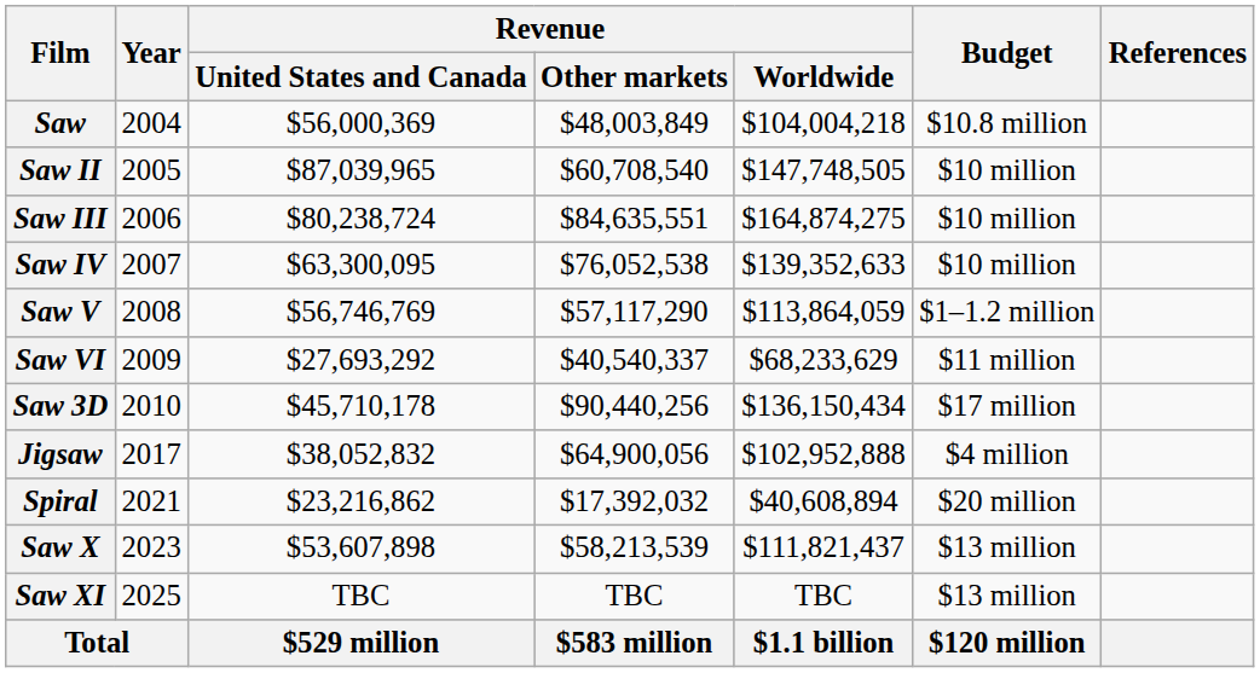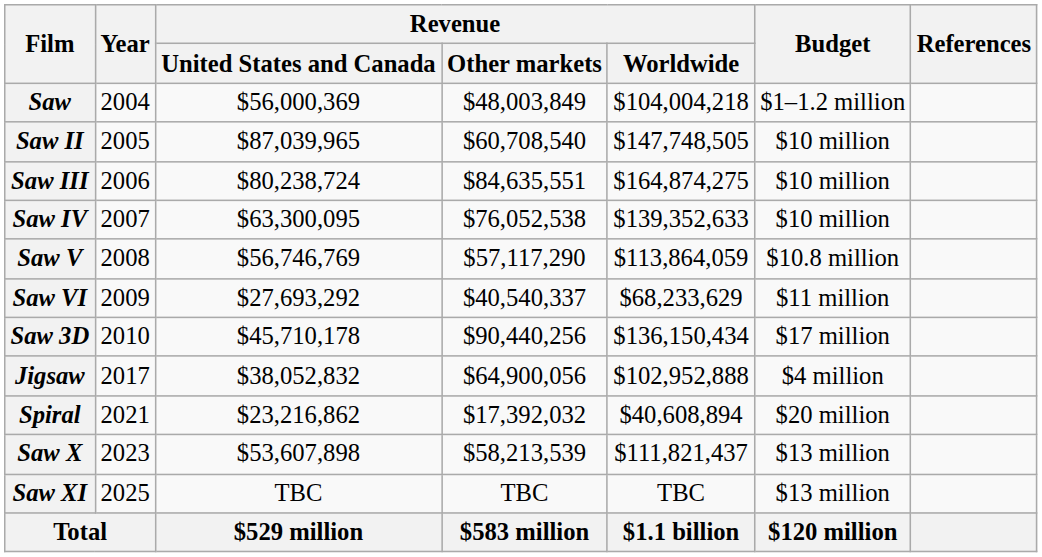Saw | Budget: $10.8 million -> $1–1.2 million
Saw V | Budget: $1–1.2 million -> $10.8 million
